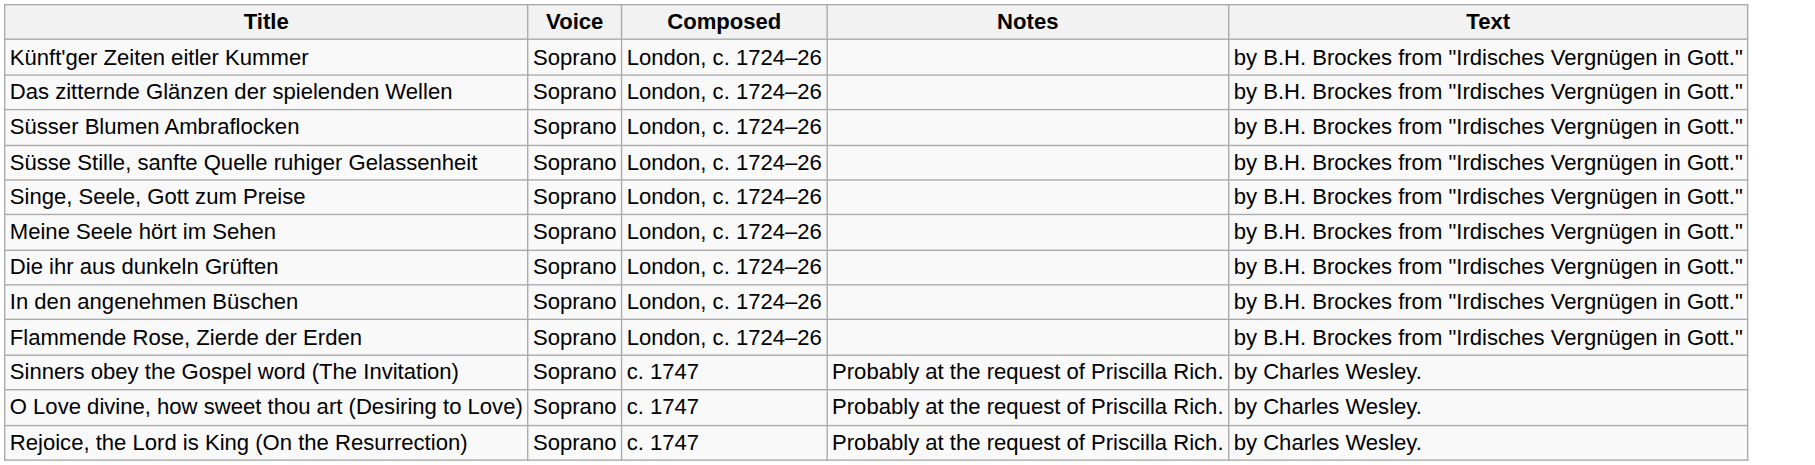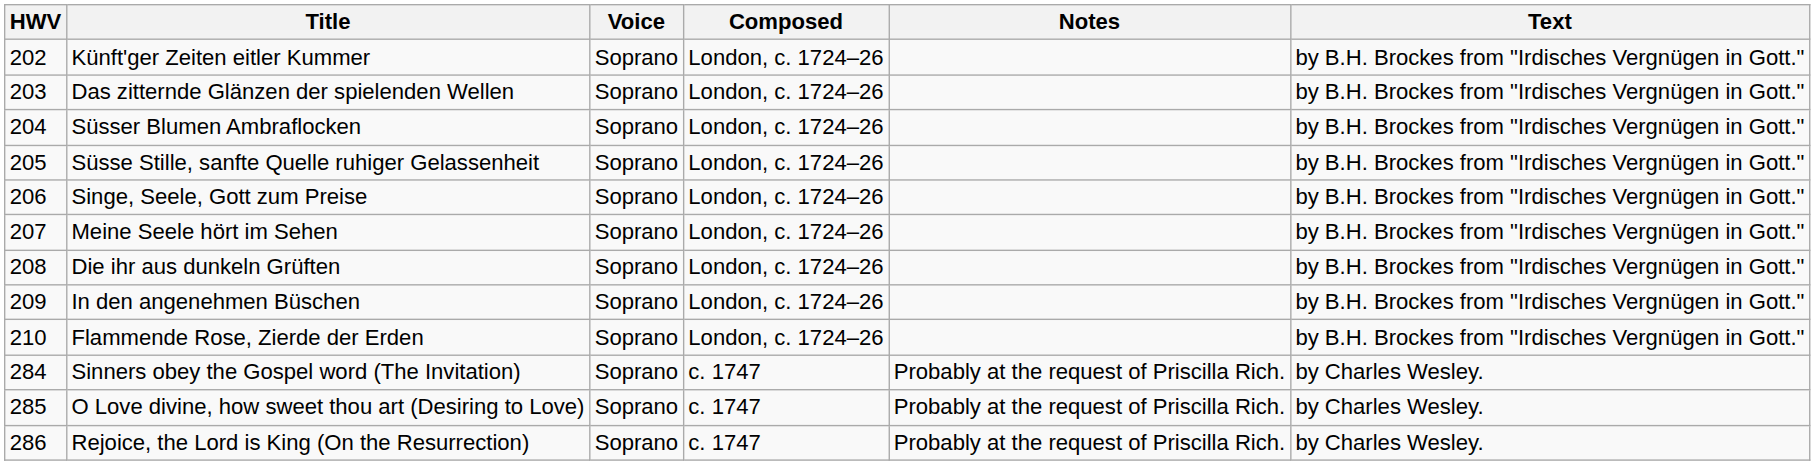+ column: HWV | 202 | 203 | 204 | 205 | 206 | 207 | 208 | 209 | 210 | 284 | 285 | 286
